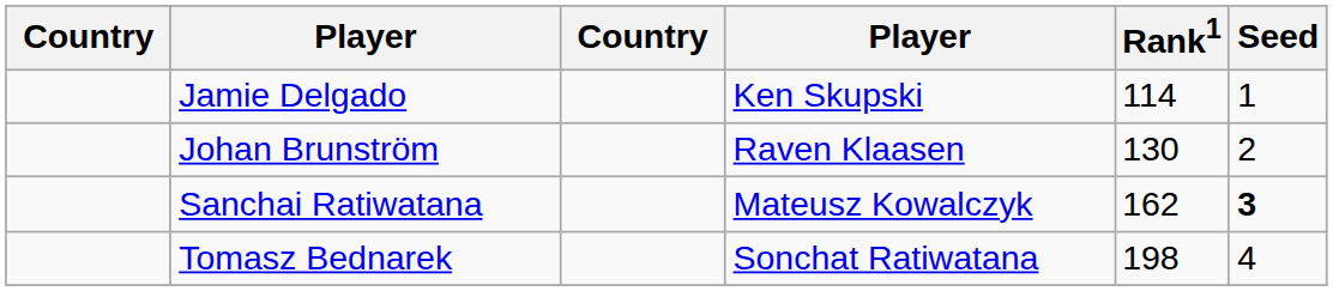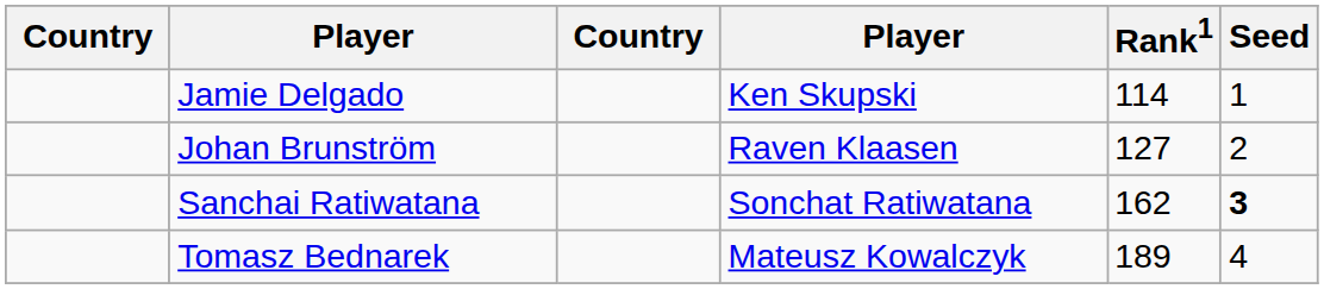Johan Brunström | Rank1: 130 -> 127
Sanchai Ratiwatana | column 4: Mateusz Kowalczyk -> Sonchat Ratiwatana
Tomasz Bednarek | column 4: Sonchat Ratiwatana -> Mateusz Kowalczyk
Tomasz Bednarek | Rank1: 198 -> 189
